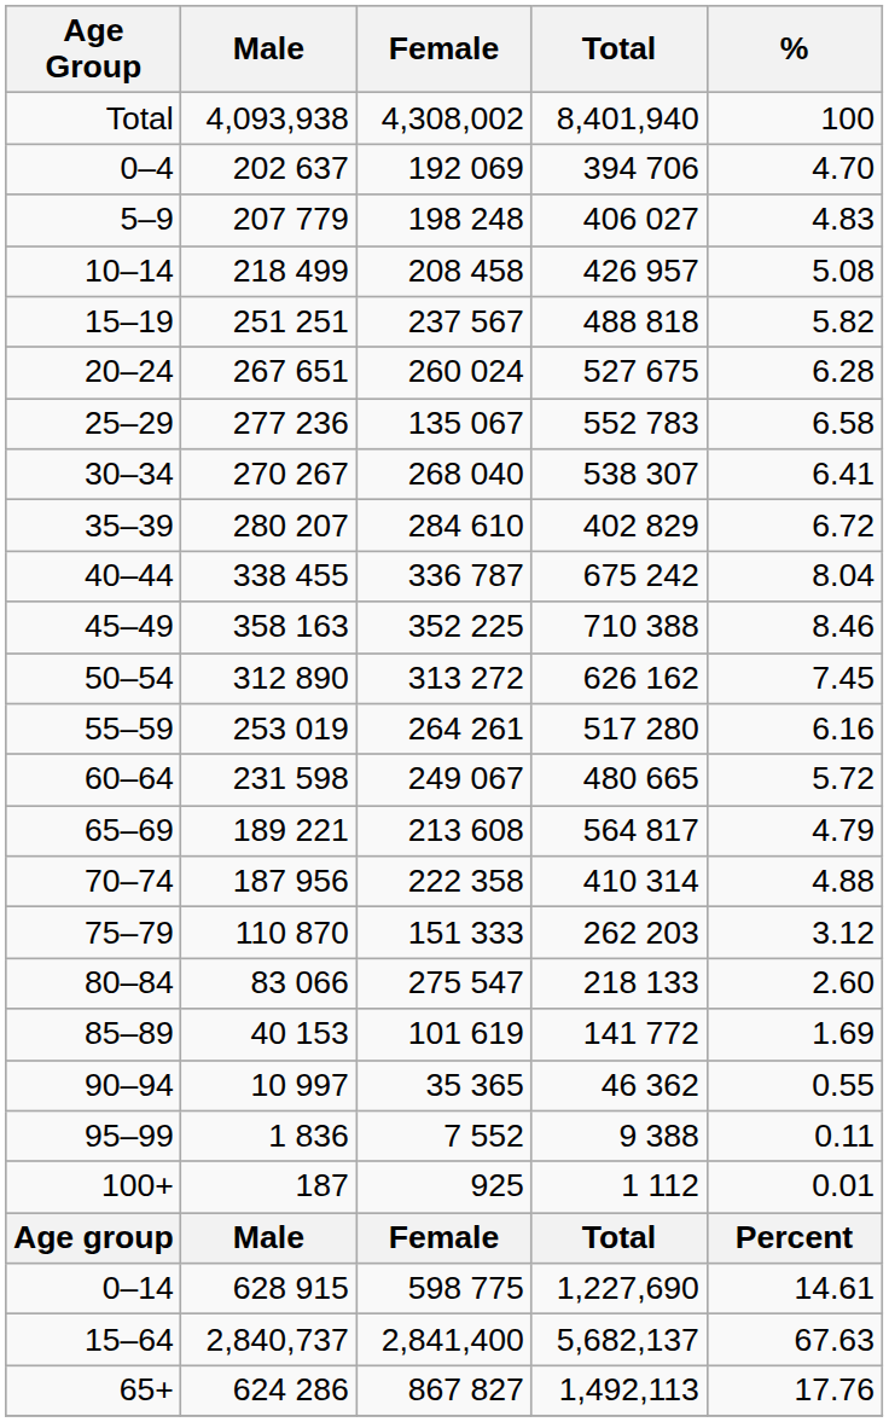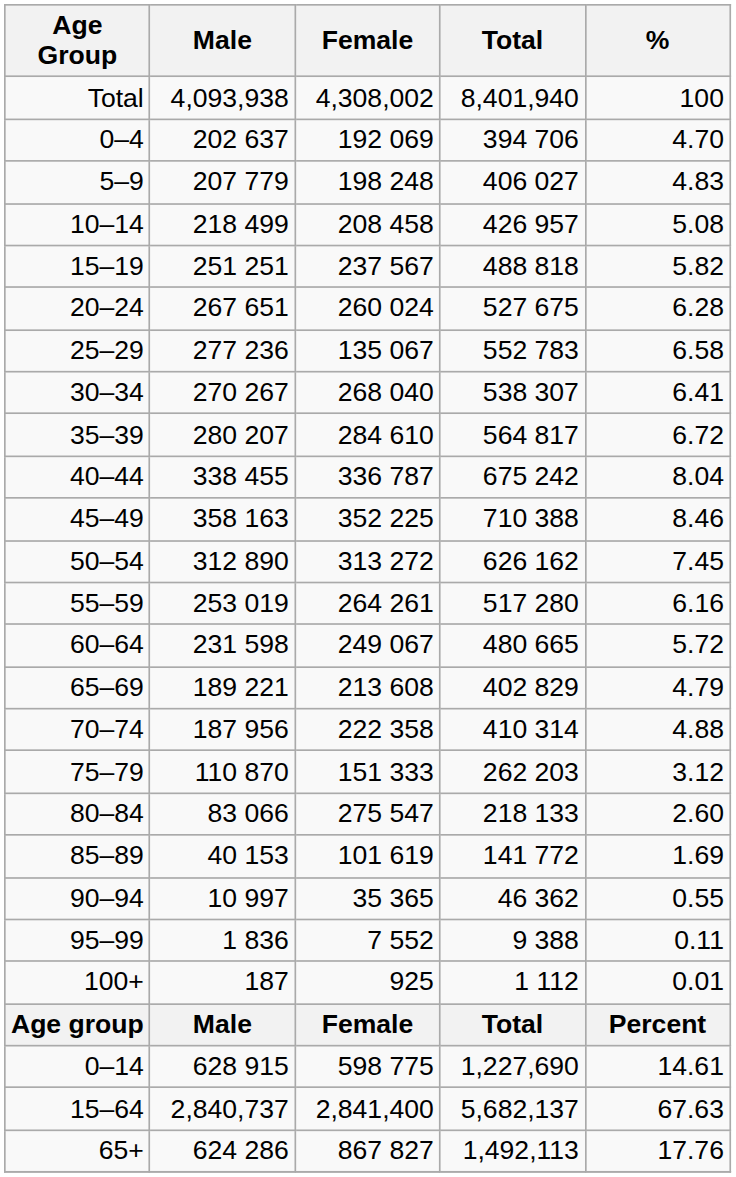35–39 | Total: 402 829 -> 564 817
65–69 | Total: 564 817 -> 402 829
